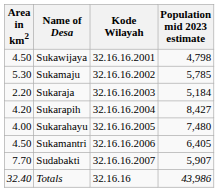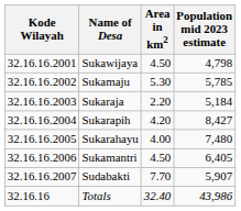columns swapped: Kode Wilayah <-> Area in km2
